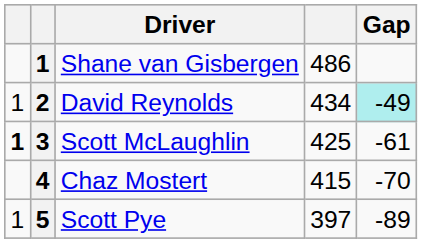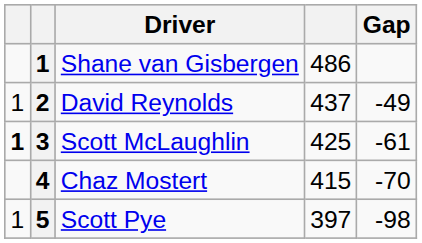David Reynolds | column 4: 434 -> 437
David Reynolds | Gap: paleturquoise background -> no background
Scott Pye | Gap: -89 -> -98
